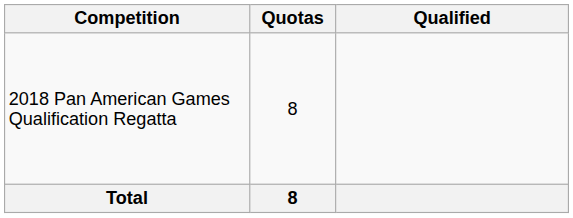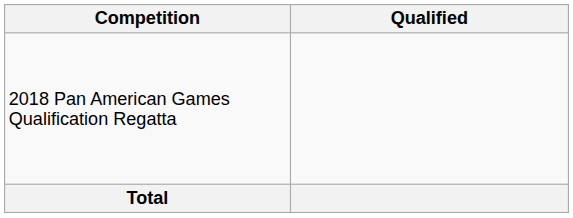- column: Quotas | 8 | 8
